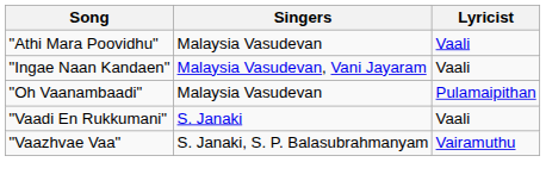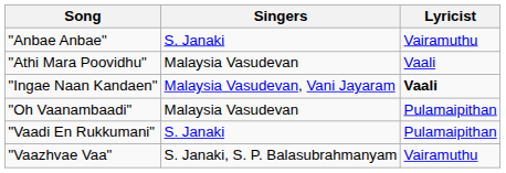+ row: "Anbae Anbae" | S. Janaki | Vairamuthu
"Ingae Naan Kandaen" | Lyricist: normal -> bold
"Vaadi En Rukkumani" | Lyricist: Vaali -> Pulamaipithan
